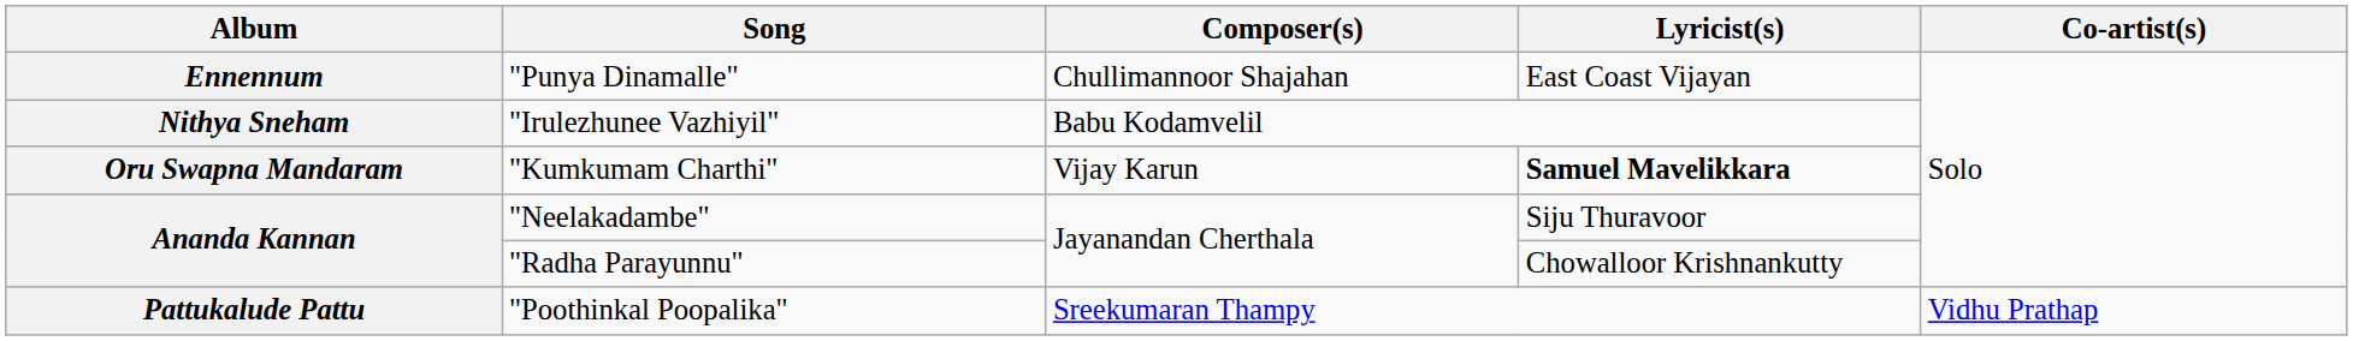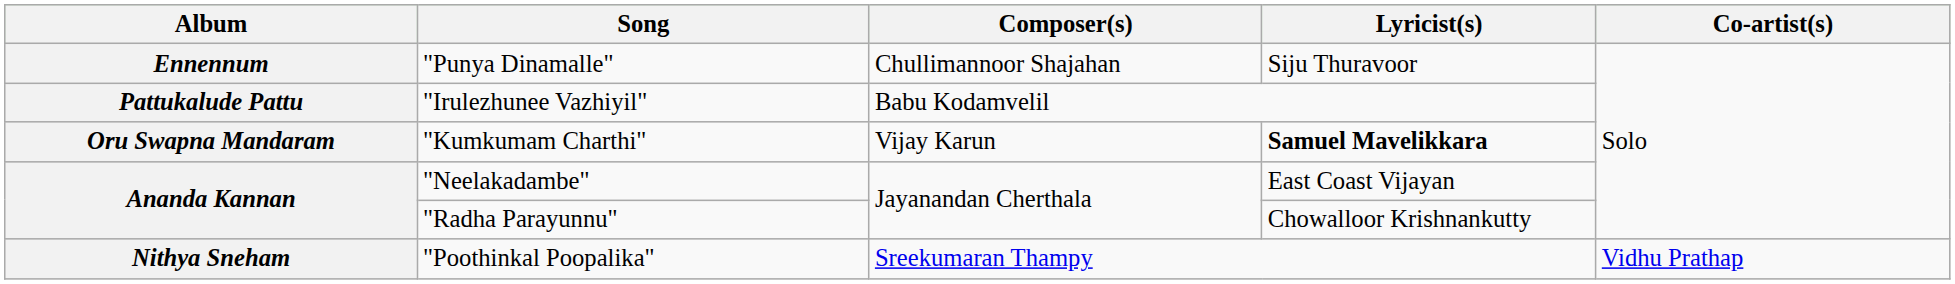"Punya Dinamalle" | Lyricist(s): East Coast Vijayan -> Siju Thuravoor
"Irulezhunee Vazhiyil" | Album: Nithya Sneham -> Pattukalude Pattu
"Neelakadambe" | Lyricist(s): Siju Thuravoor -> East Coast Vijayan
"Poothinkal Poopalika" | Album: Pattukalude Pattu -> Nithya Sneham
